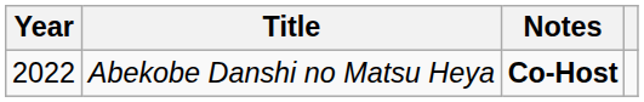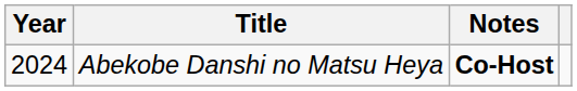Abekobe Danshi no Matsu Heya | Year: 2022 -> 2024
